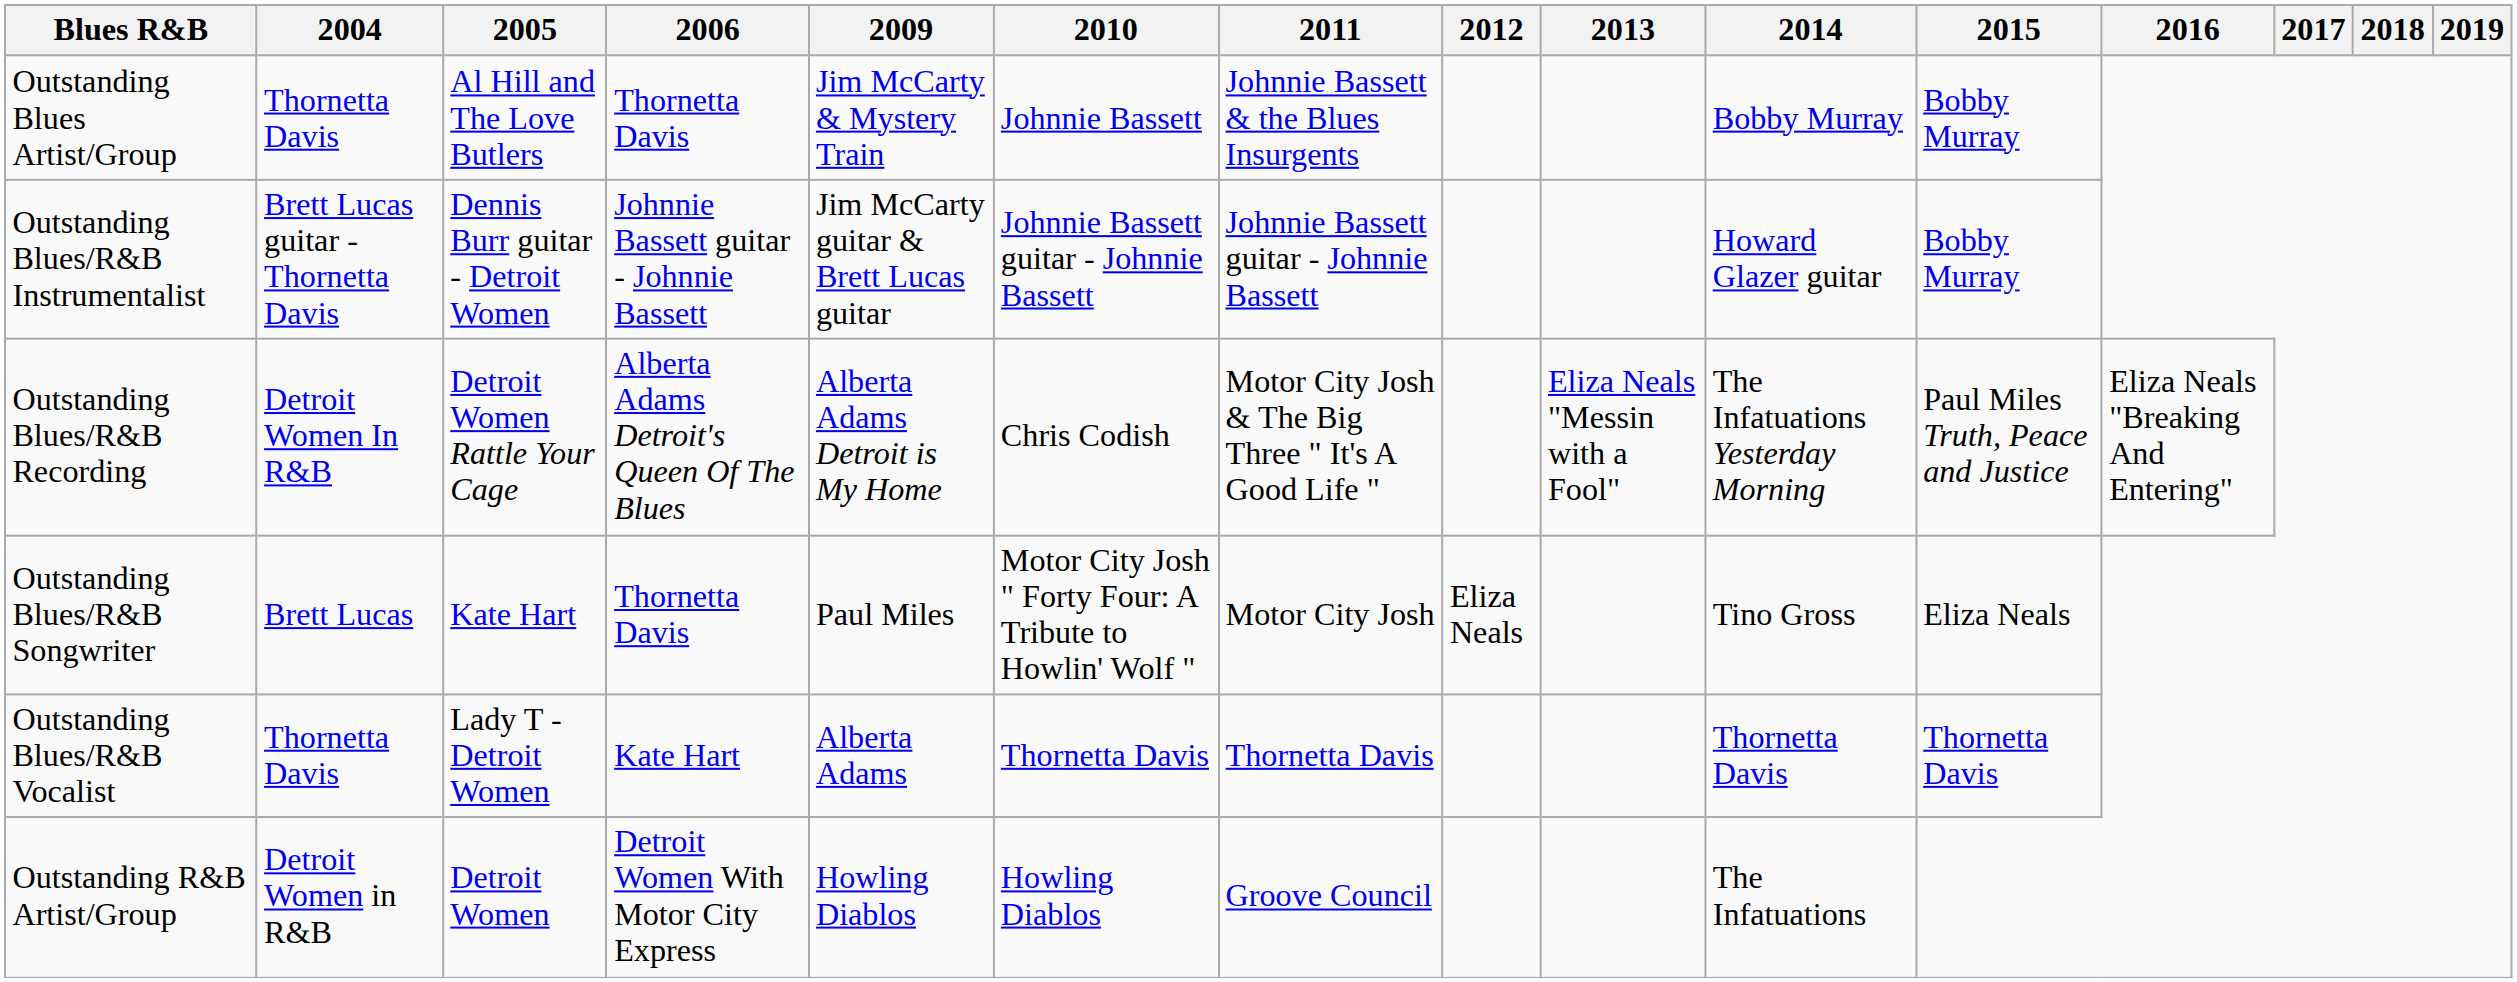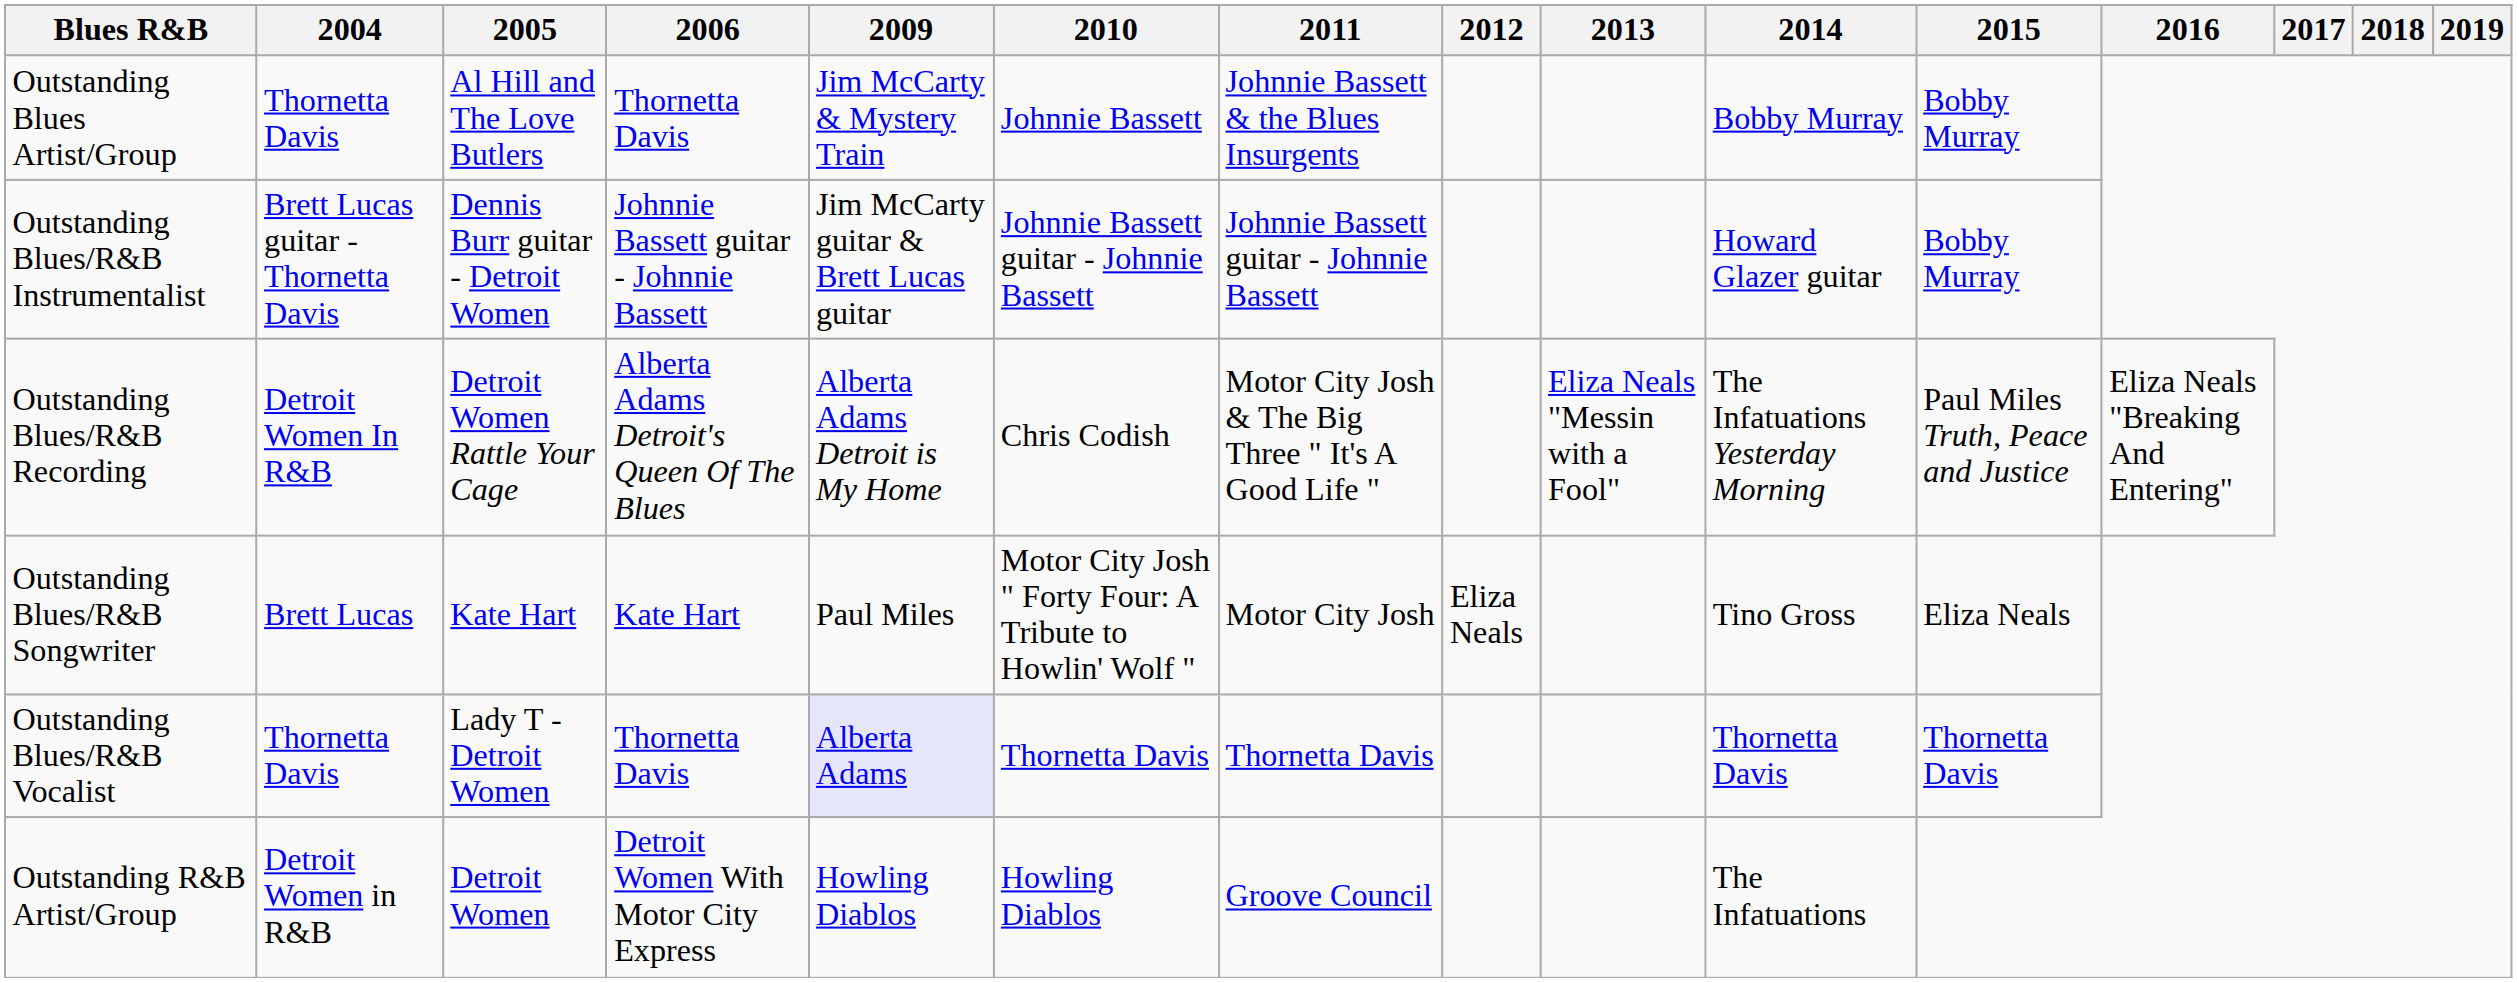Outstanding Blues/R&B Songwriter | 2006: Thornetta Davis -> Kate Hart
Outstanding Blues/R&B Vocalist | 2006: Kate Hart -> Thornetta Davis
Outstanding Blues/R&B Vocalist | 2009: no background -> lavender background
